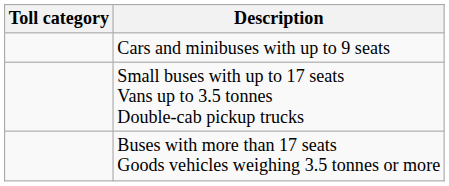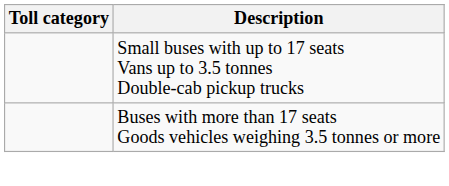- row: Cars and minibuses with up to 9 seats
